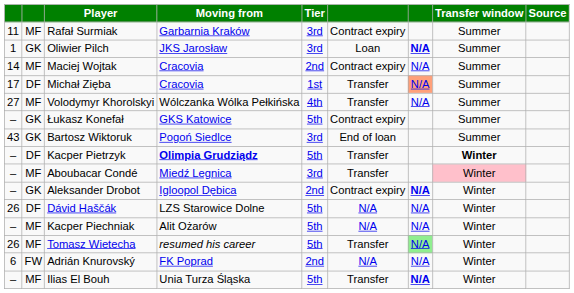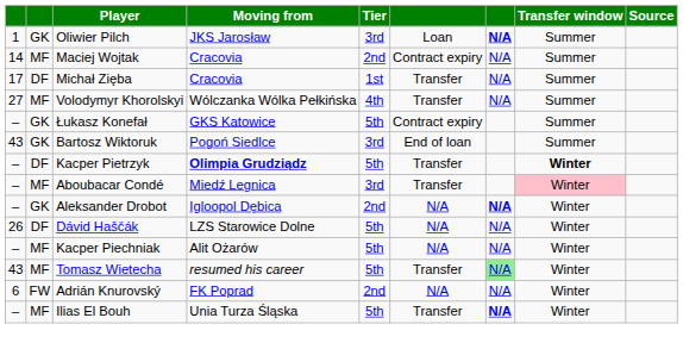- row: 11 | MF | Rafał Surmiak | Garbarnia Kraków | 3rd | Contract expiry | Summer
Michał Zięba | column 7: lightsalmon background -> no background
Aleksander Drobot | column 6: Contract expiry -> N/A
Tomasz Wietecha | column 1: 26 -> 43
